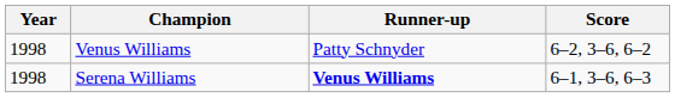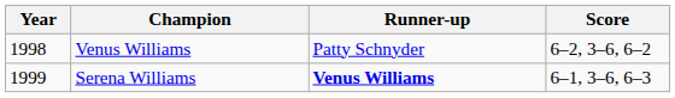Serena Williams | Year: 1998 -> 1999
